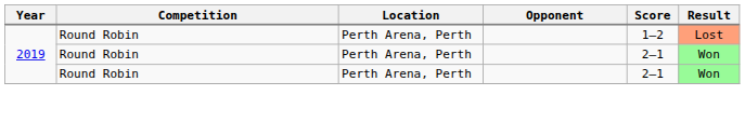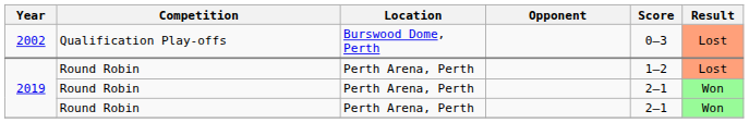+ row: 2002 | Qualification Play-offs | Burswood Dome, Perth | 0–3 | Lost
